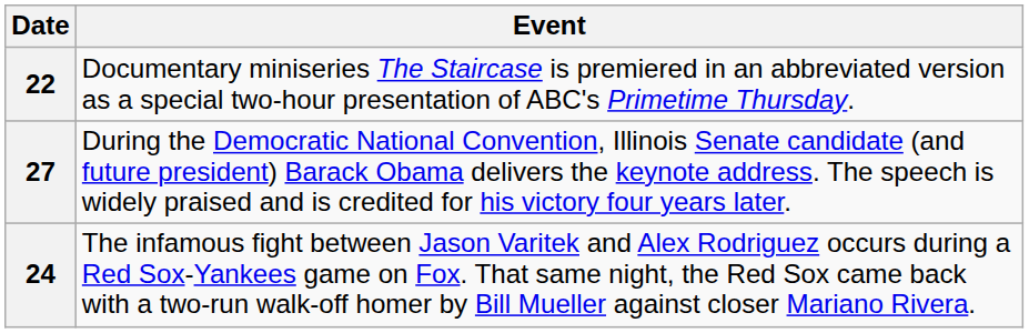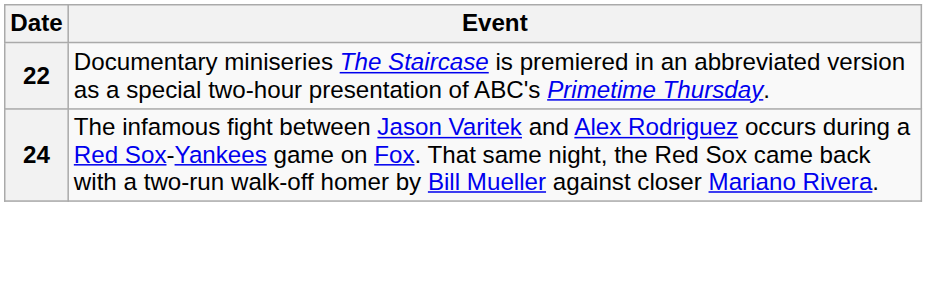- row: 27 | During the Democratic National Convention, Illinois Senate candidate (and future president) Barack Obama delivers the keynote address. The speech is widely praised and is credited for his victory four years later.
